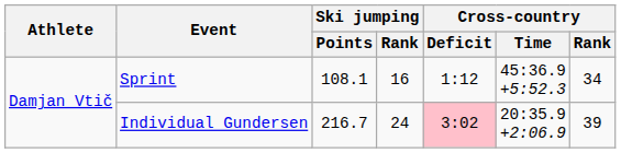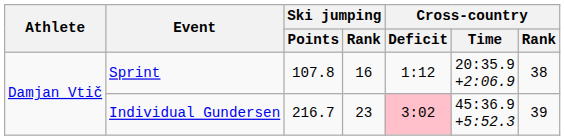Sprint | Ski jumping / Points: 108.1 -> 107.8
Sprint | Cross-country / Time: 45:36.9 +5:52.3 -> 20:35.9 +2:06.9
Sprint | Cross-country / Rank: 34 -> 38
Individual Gundersen | Ski jumping / Rank: 24 -> 23
Individual Gundersen | Cross-country / Time: 20:35.9 +2:06.9 -> 45:36.9 +5:52.3
